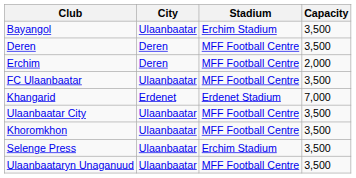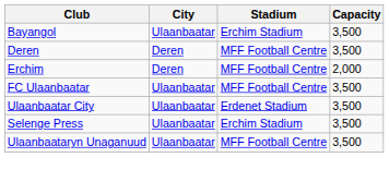- row: Khangarid | Erdenet | Erdenet Stadium | 7,000
Ulaanbaatar City | Stadium: MFF Football Centre -> Erdenet Stadium
- row: Khoromkhon | Ulaanbaatar | MFF Football Centre | 3,500
